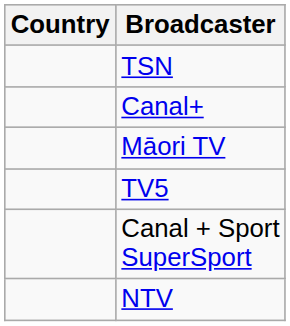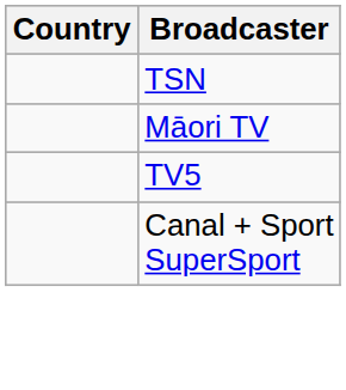- row: Canal+
- row: NTV
